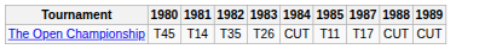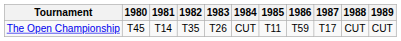+ column: 1986 | T59
